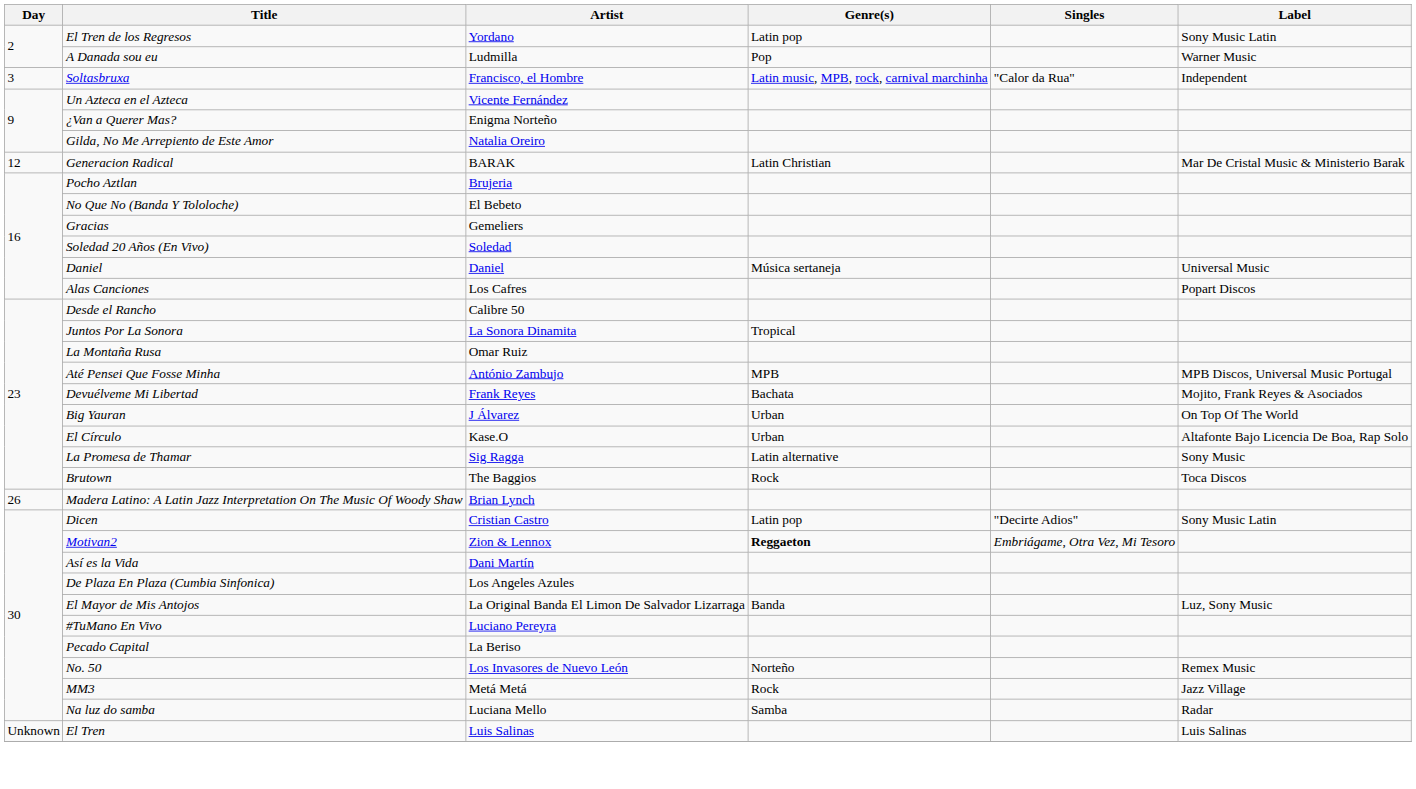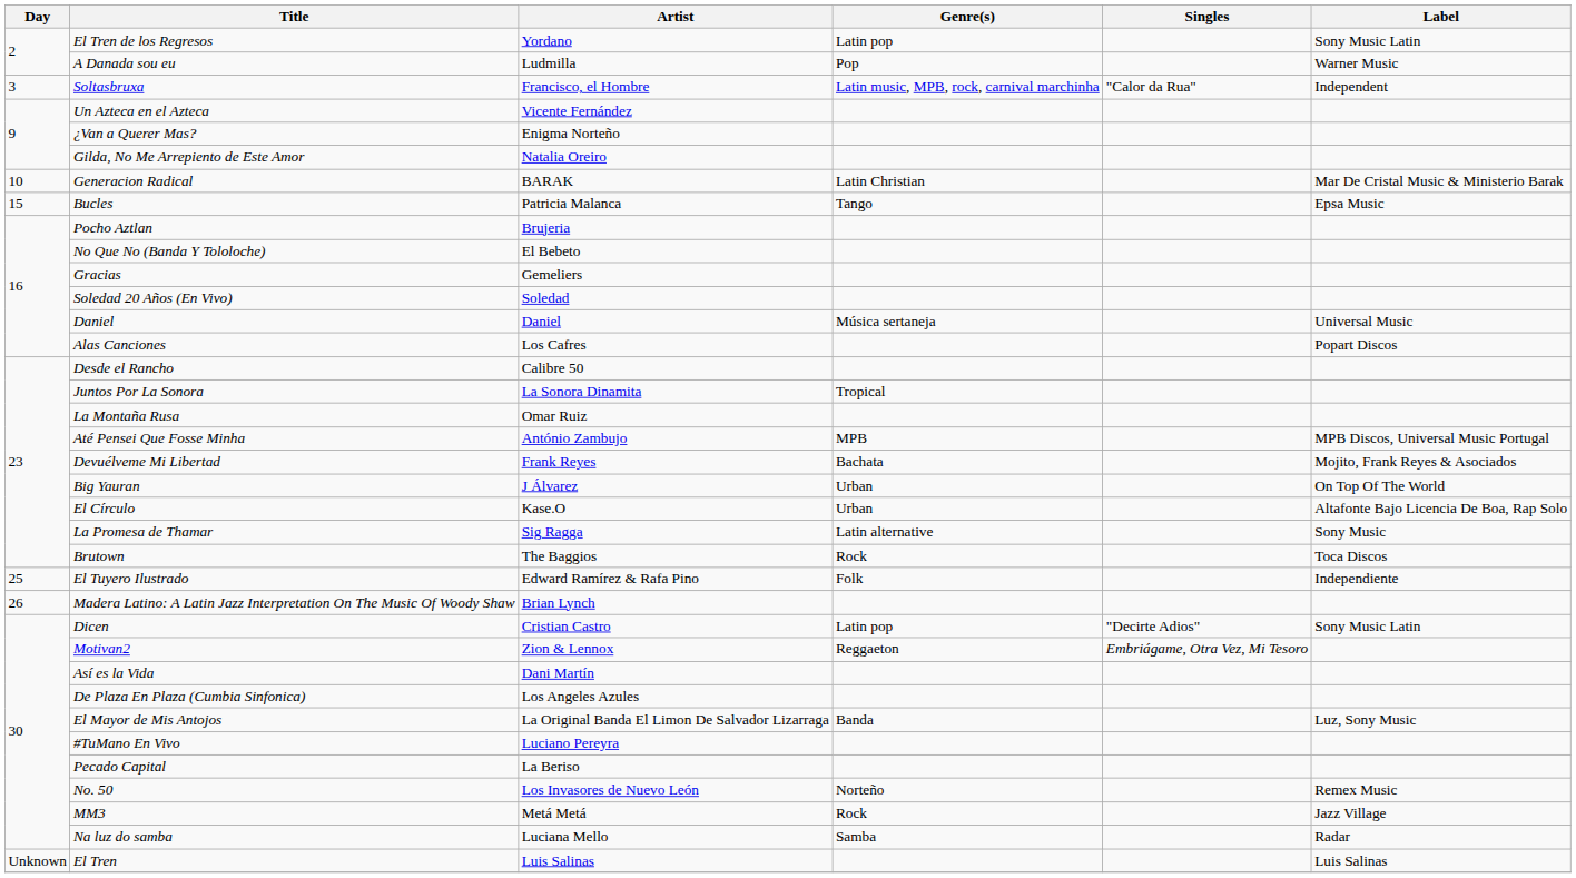Generacion Radical | Day: 12 -> 10
+ row: 15 | Bucles | Patricia Malanca | Tango | Epsa Music
+ row: 25 | El Tuyero Ilustrado | Edward Ramírez & Rafa Pino | Folk | Independiente
Motivan2 | Genre(s): bold -> normal
